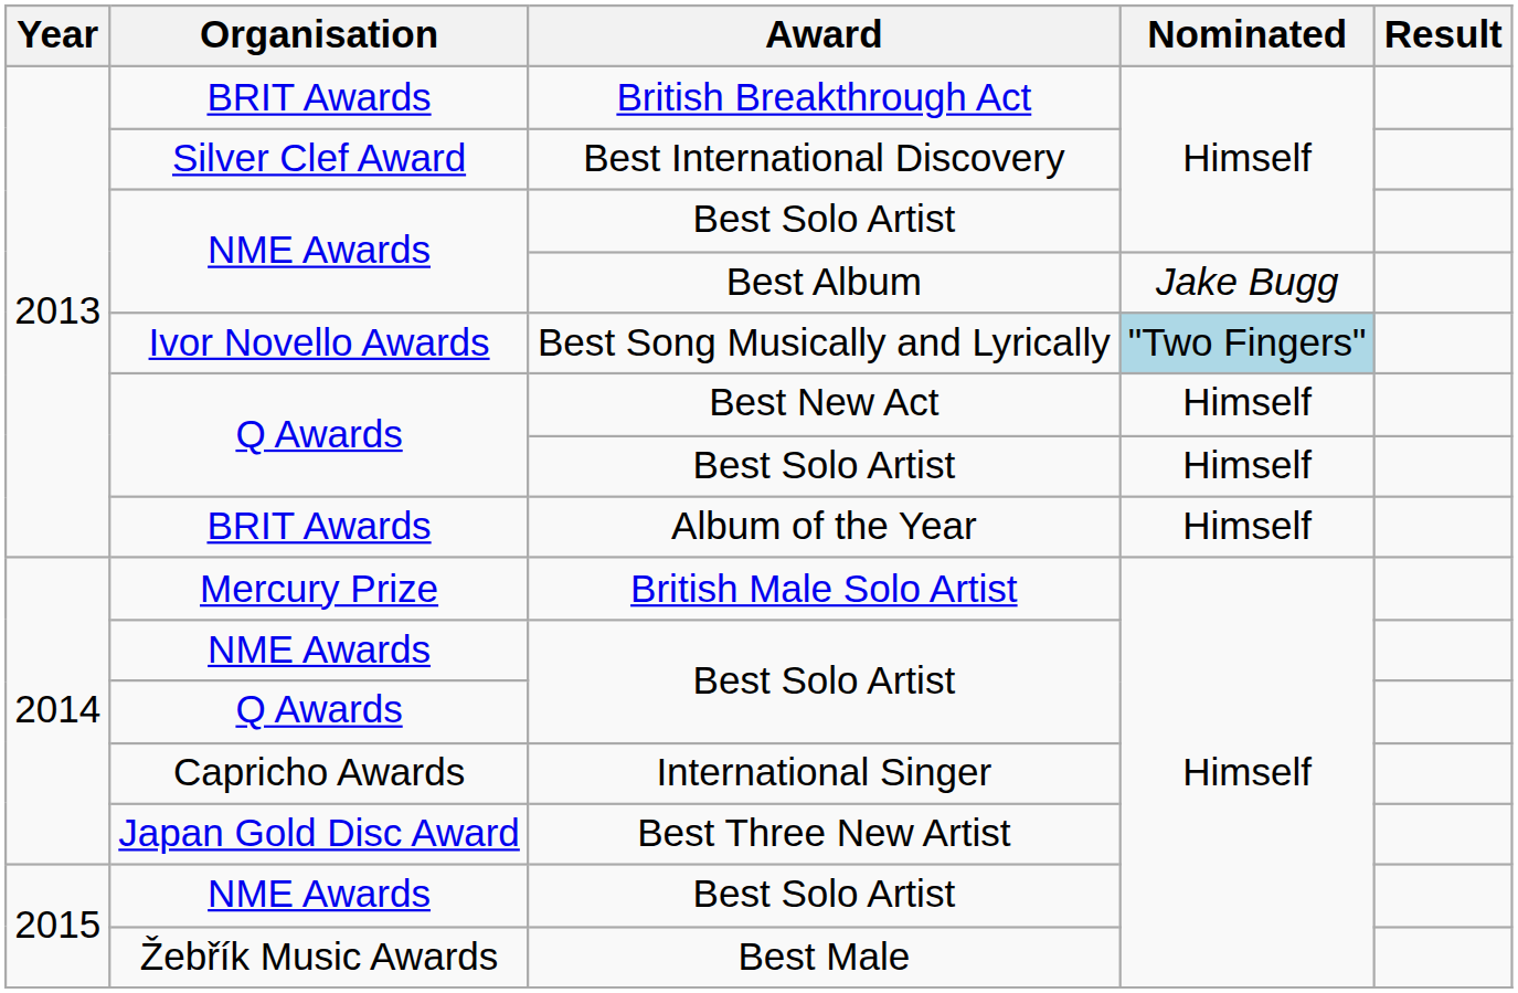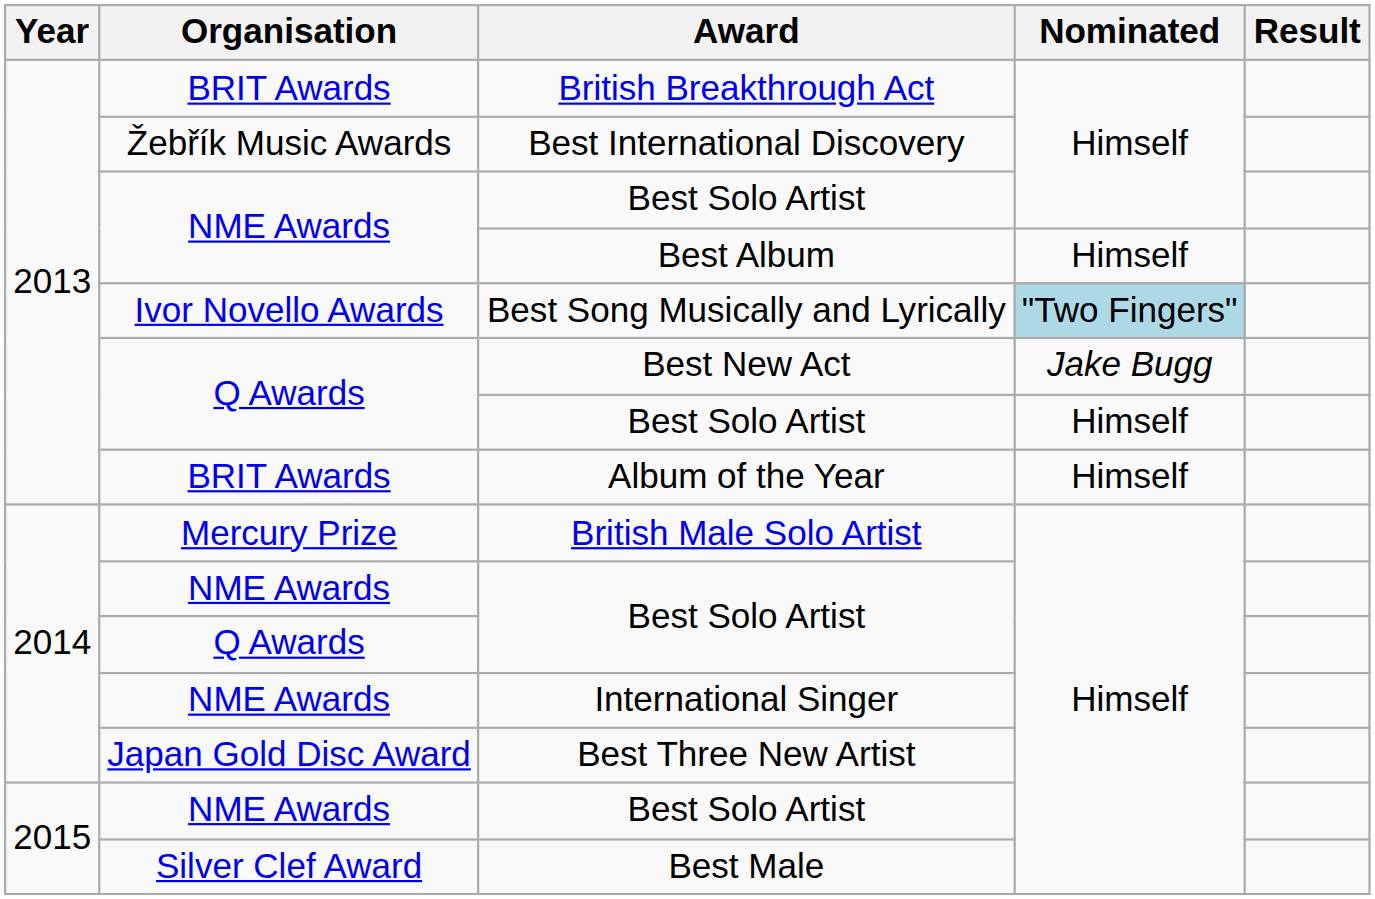Best International Discovery | Organisation: Silver Clef Award -> Žebřík Music Awards
Best Album | Nominated: Jake Bugg -> Himself
Best New Act | Nominated: Himself -> Jake Bugg
International Singer | Organisation: Capricho Awards -> NME Awards
Best Male | Organisation: Žebřík Music Awards -> Silver Clef Award
